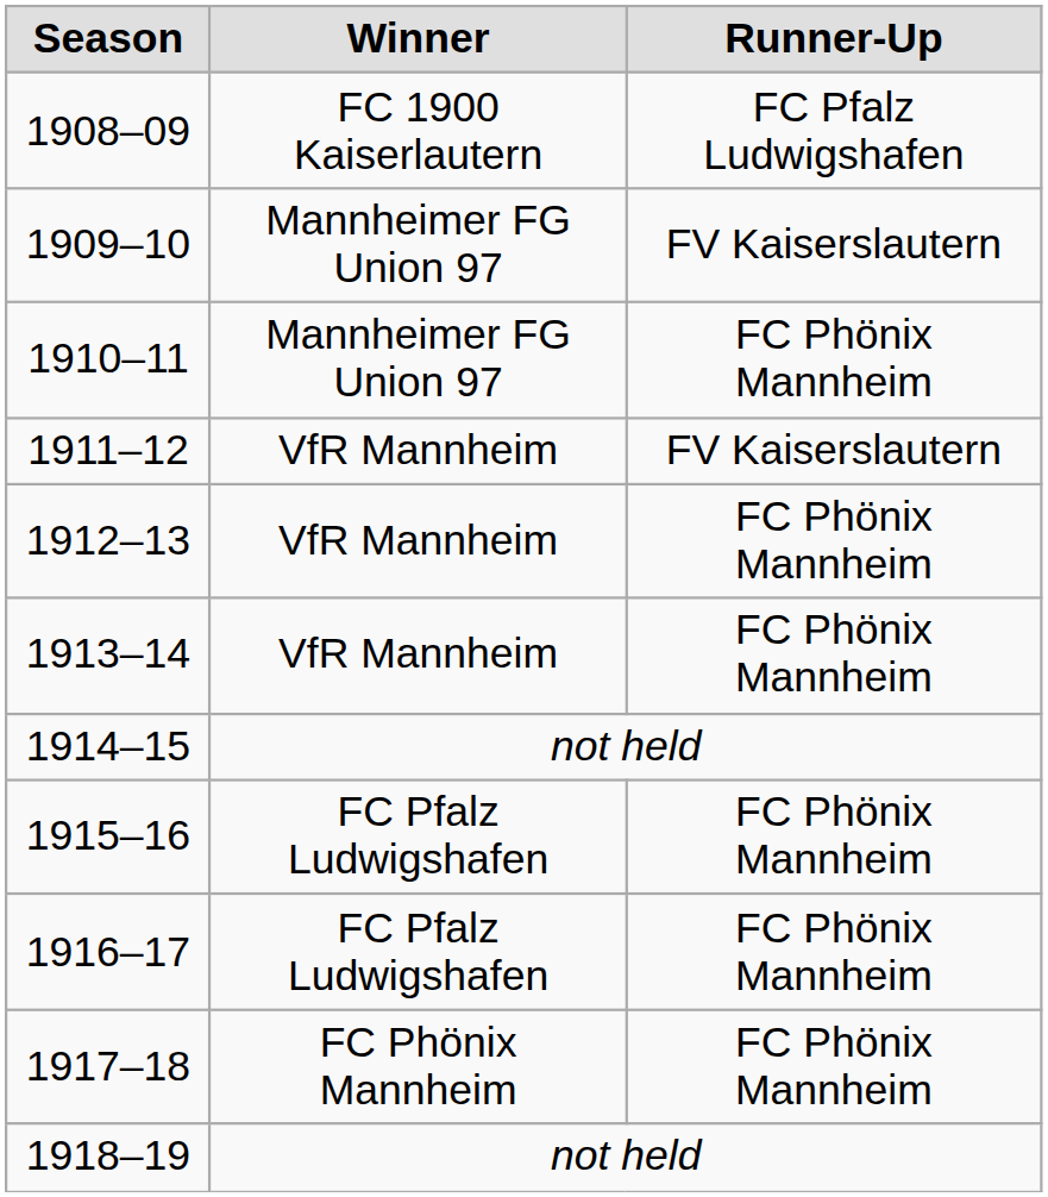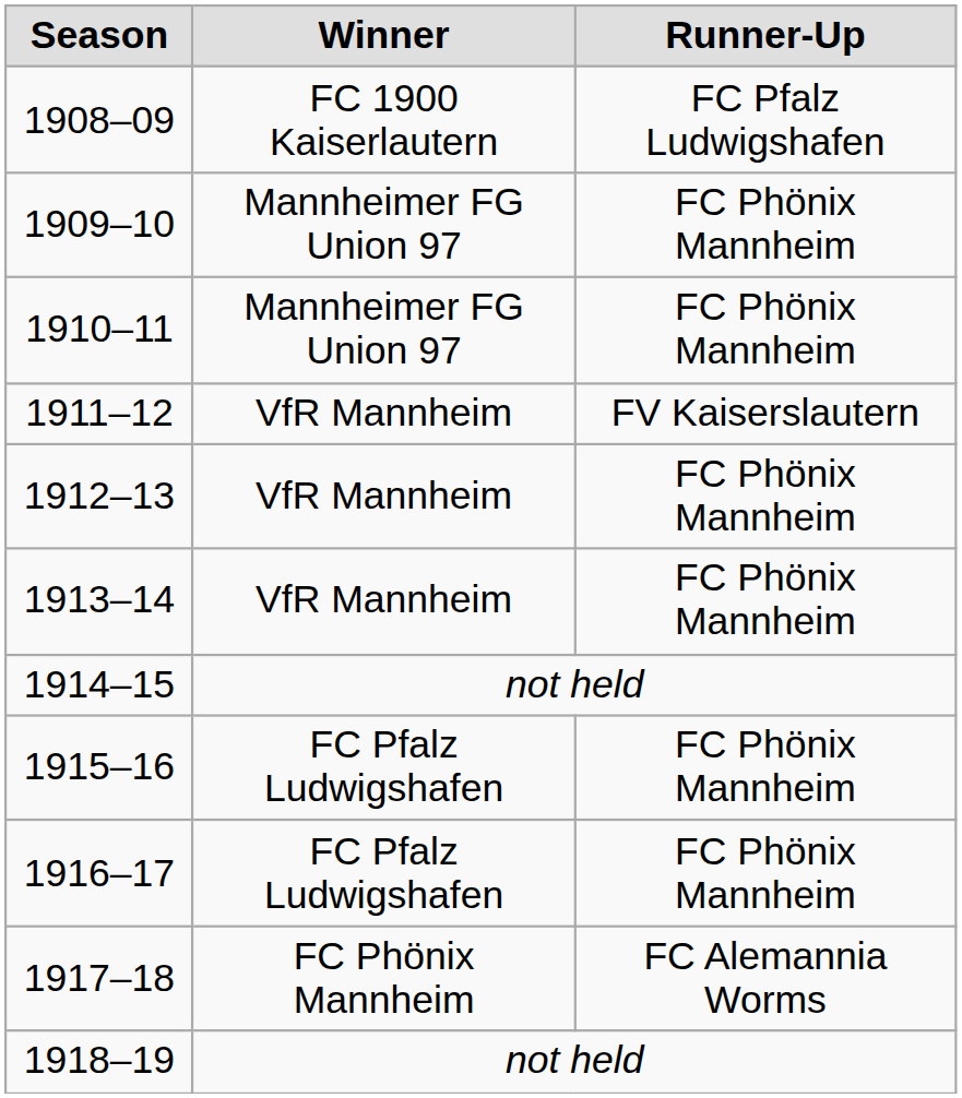1909–10 | Runner-Up: FV Kaiserslautern -> FC Phönix Mannheim
1917–18 | Runner-Up: FC Phönix Mannheim -> FC Alemannia Worms
